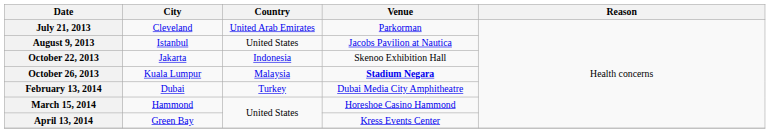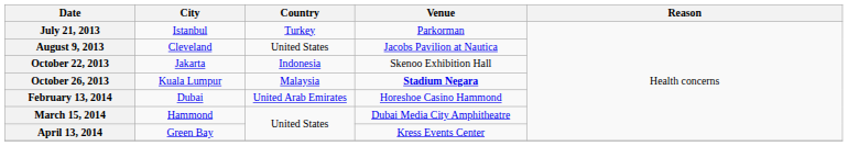July 21, 2013 | City: Cleveland -> Istanbul
July 21, 2013 | Country: United Arab Emirates -> Turkey
August 9, 2013 | City: Istanbul -> Cleveland
February 13, 2014 | Country: Turkey -> United Arab Emirates
February 13, 2014 | Venue: Dubai Media City Amphitheatre -> Horeshoe Casino Hammond
March 15, 2014 | Venue: Horeshoe Casino Hammond -> Dubai Media City Amphitheatre
